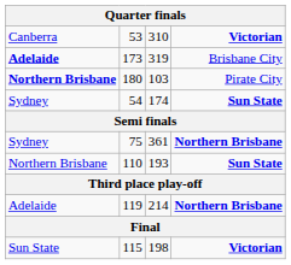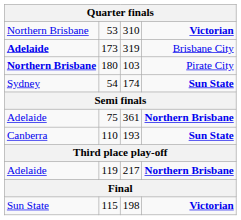53 | column 1: Canberra -> Northern Brisbane
75 | column 1: Sydney -> Adelaide
110 | column 1: Northern Brisbane -> Canberra
119 | column 3: 214 -> 217
